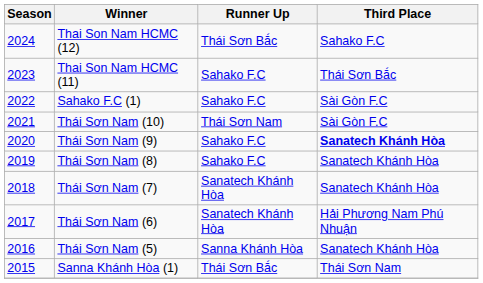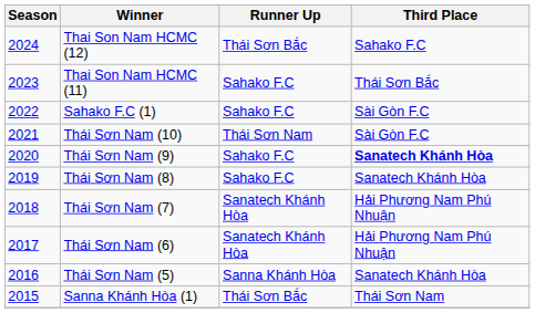Thái Sơn Nam (7) | Third Place: Sanatech Khánh Hòa -> Hải Phương Nam Phú Nhuận
